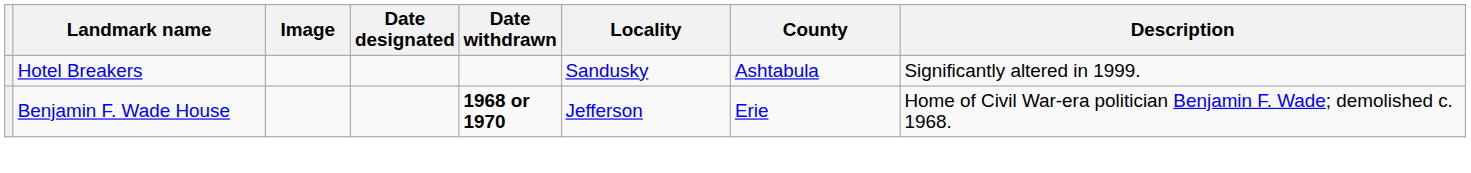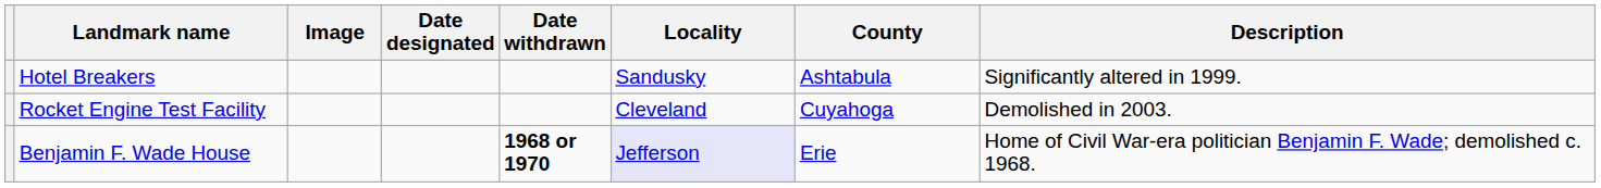+ row: Rocket Engine Test Facility | Cleveland | Cuyahoga | Demolished in 2003.
Benjamin F. Wade House | Locality: no background -> lavender background
